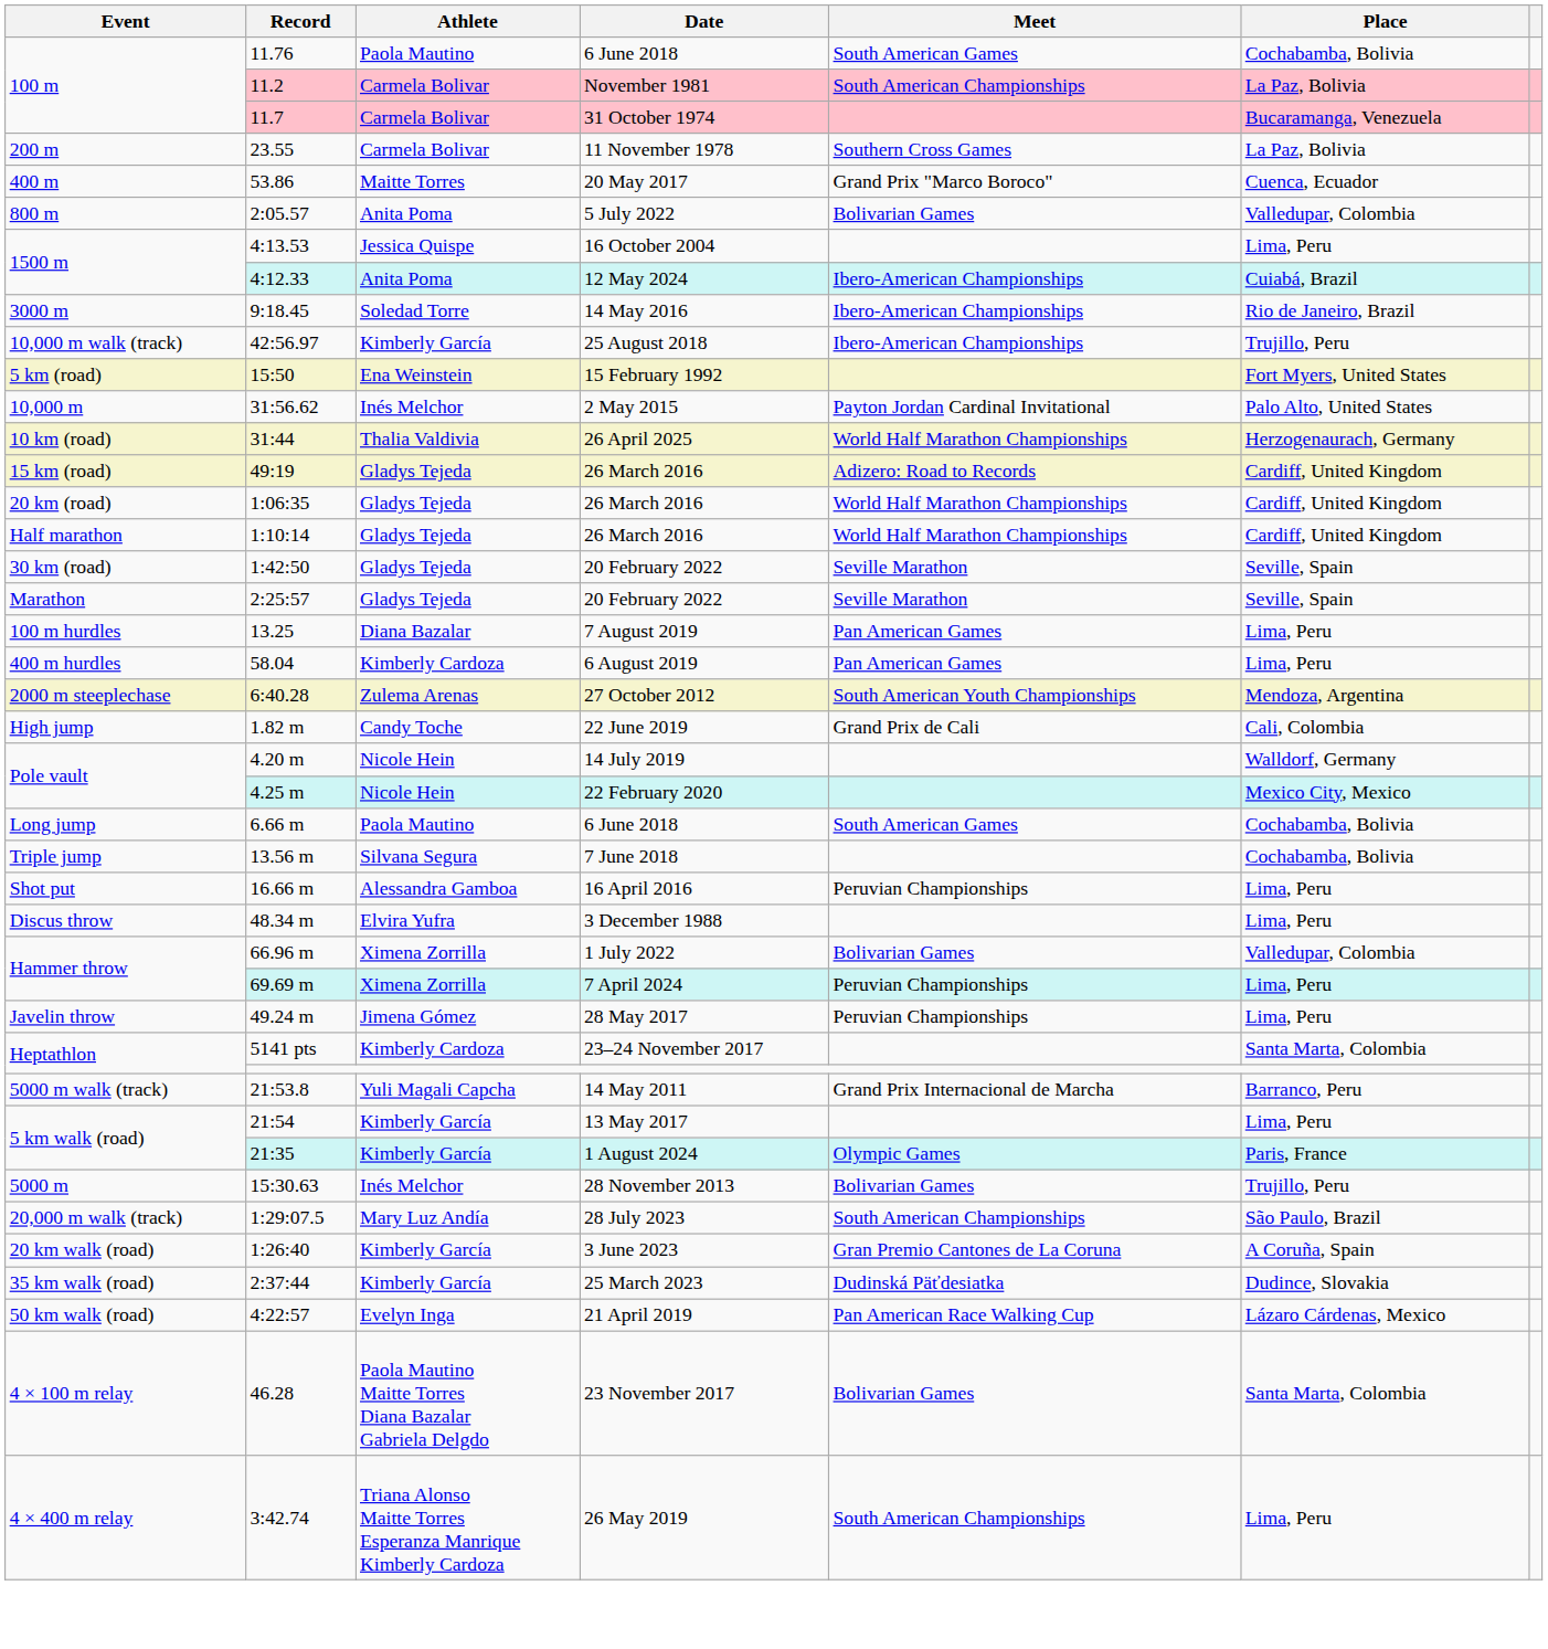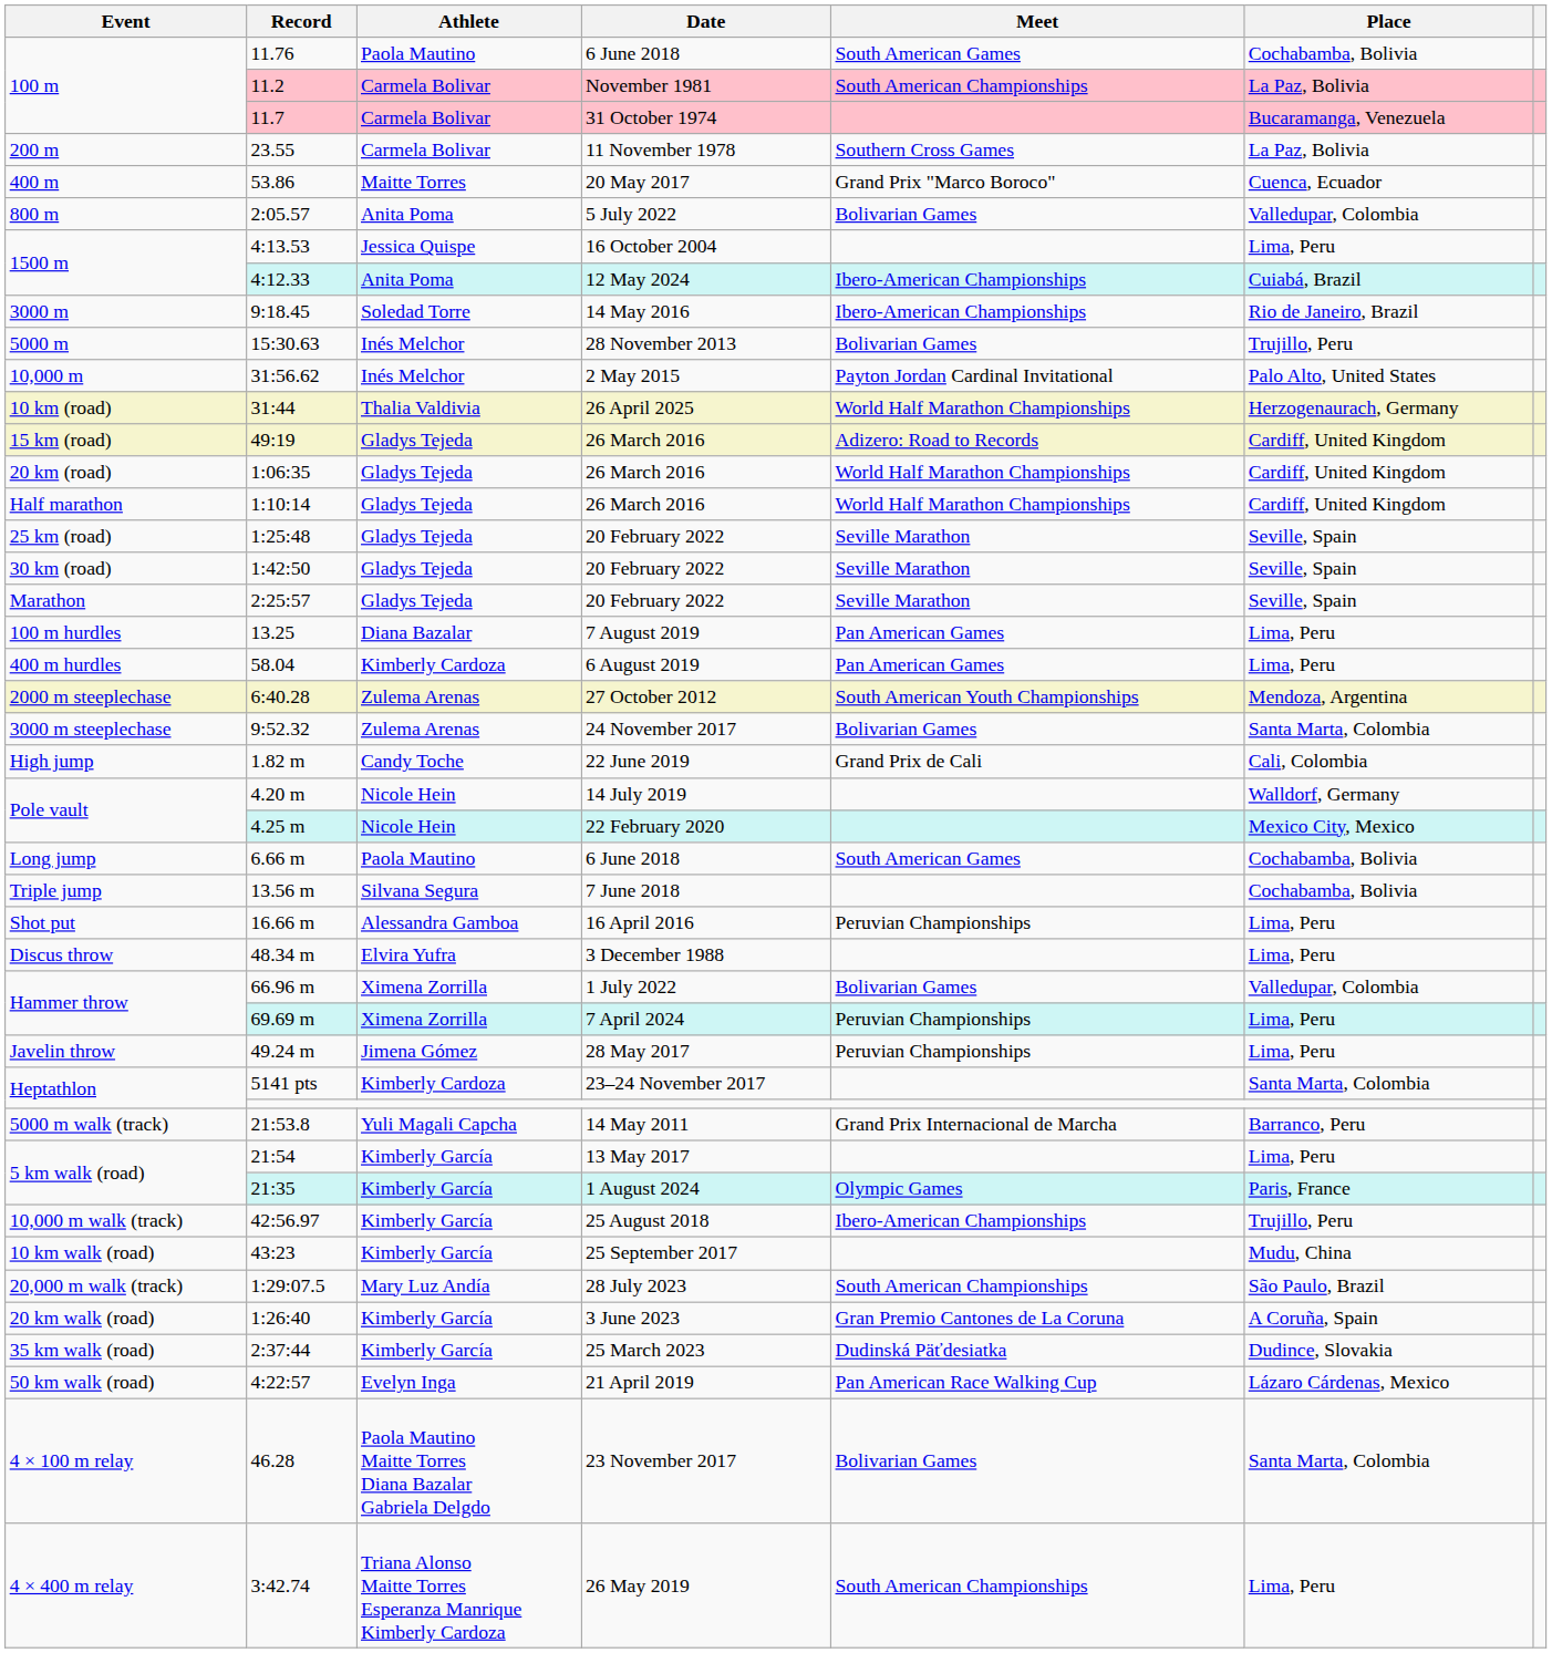rows swapped: 15:30.63 <-> 42:56.97
- row: 5 km (road) | 15:50 | Ena Weinstein | 15 February 1992 | Fort Myers, United States
+ row: 25 km (road) | 1:25:48 | Gladys Tejeda | 20 February 2022 | Seville Marathon | Seville, Spain
+ row: 3000 m steeplechase | 9:52.32 | Zulema Arenas | 24 November 2017 | Bolivarian Games | Santa Marta, Colombia
+ row: 10 km walk (road) | 43:23 | Kimberly García | 25 September 2017 | Mudu, China
